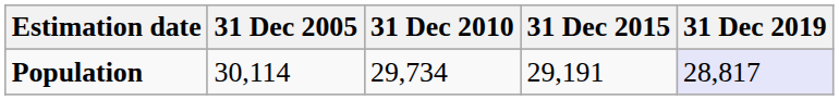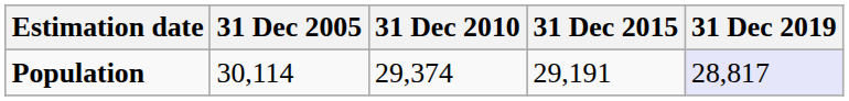Population | 31 Dec 2010: 29,734 -> 29,374
